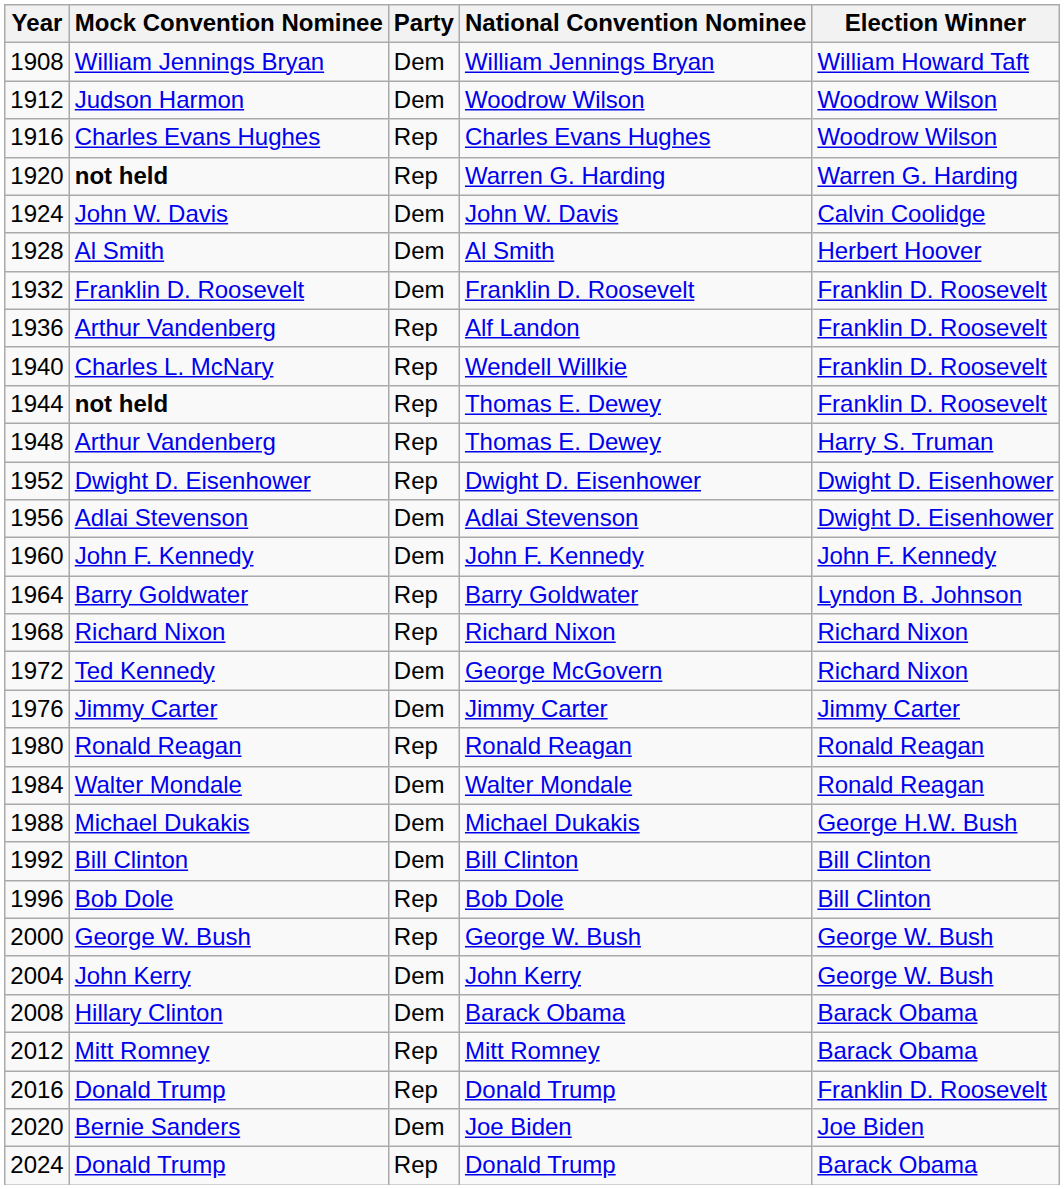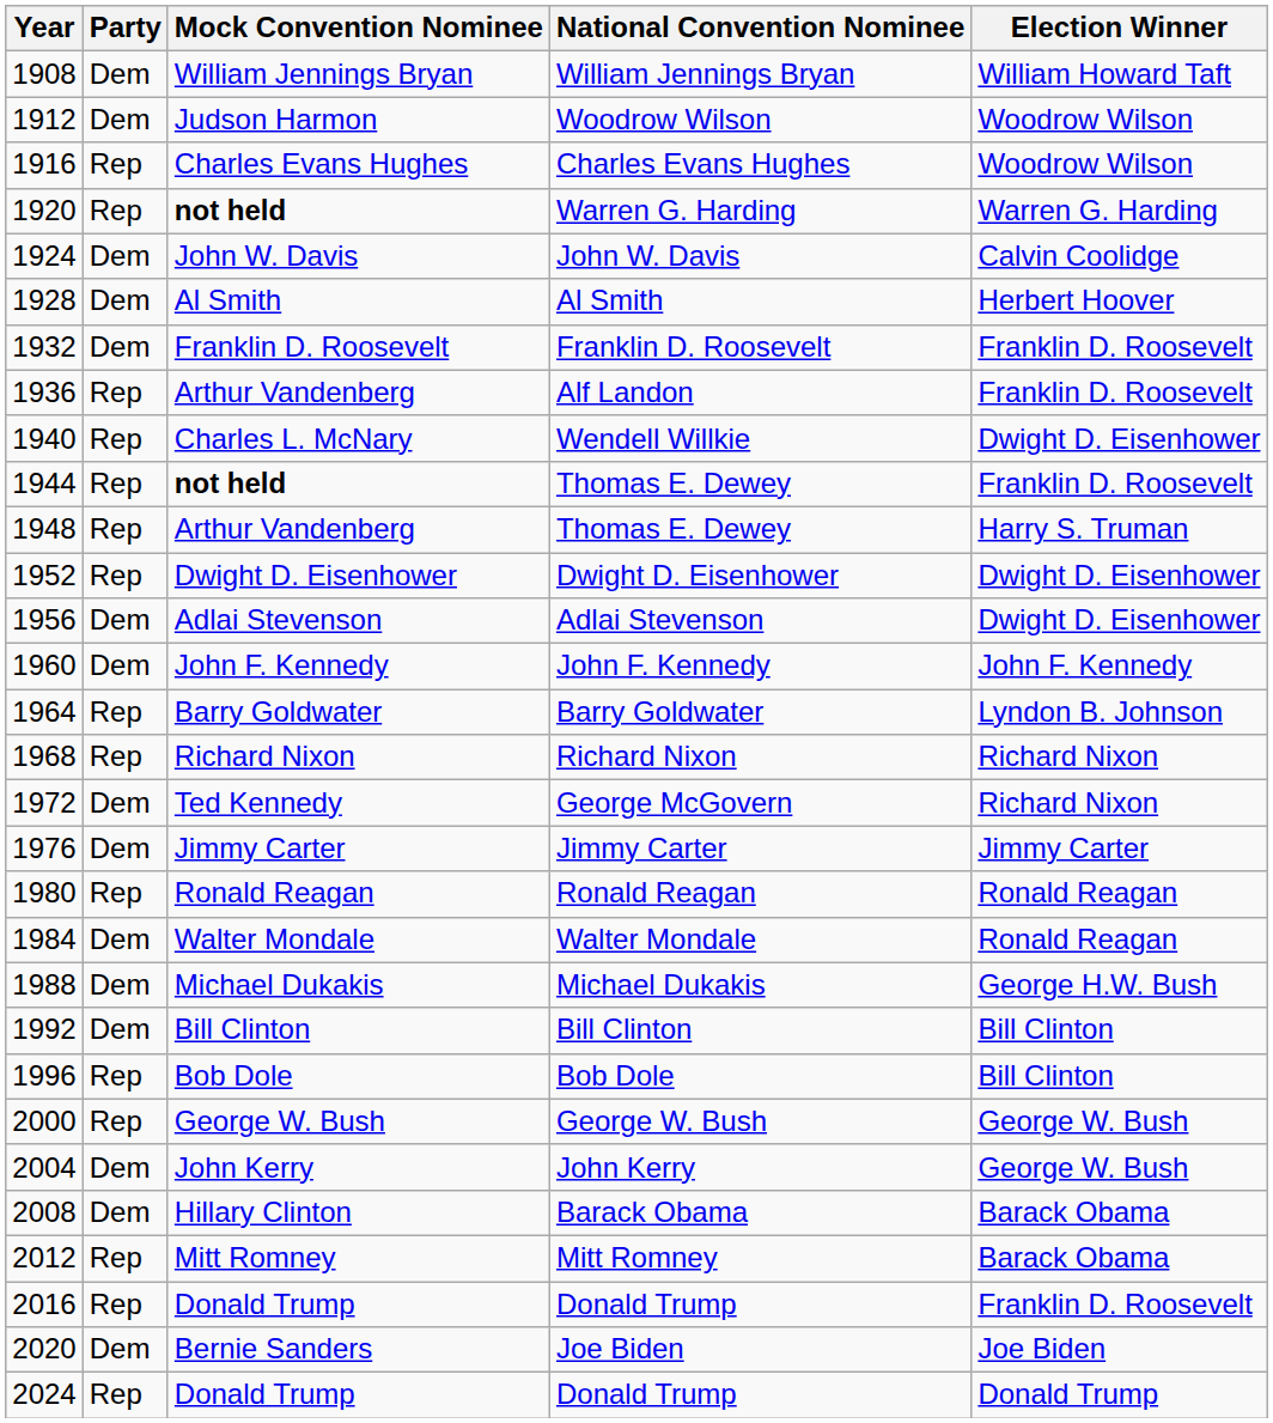columns swapped: Party <-> Mock Convention Nominee
Wendell Willkie | Election Winner: Franklin D. Roosevelt -> Dwight D. Eisenhower
2024 / Donald Trump | Election Winner: Barack Obama -> Donald Trump
